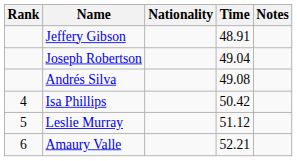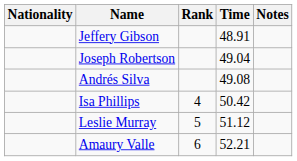columns swapped: Rank <-> Nationality
